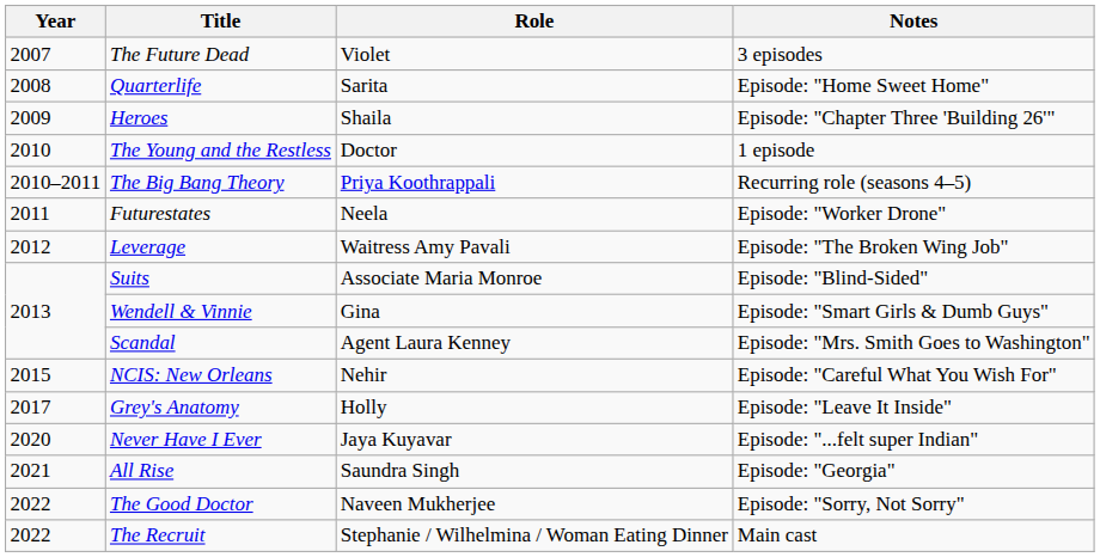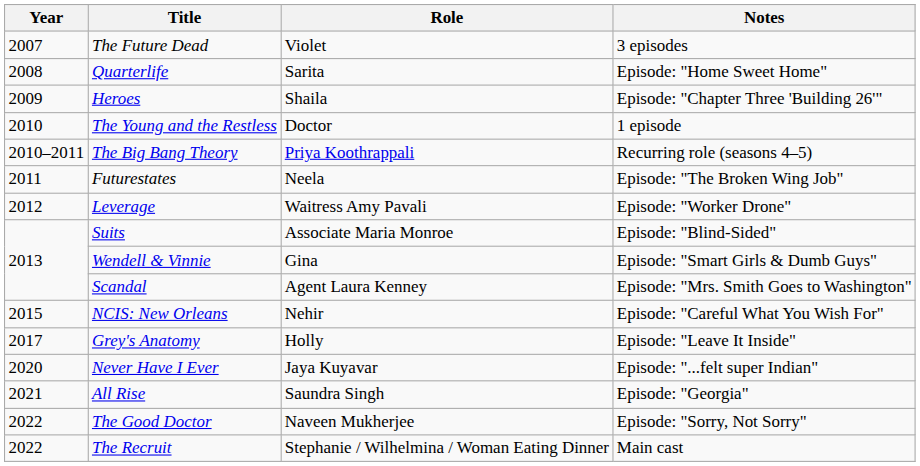Futurestates | Notes: Episode: "Worker Drone" -> Episode: "The Broken Wing Job"
Leverage | Notes: Episode: "The Broken Wing Job" -> Episode: "Worker Drone"
